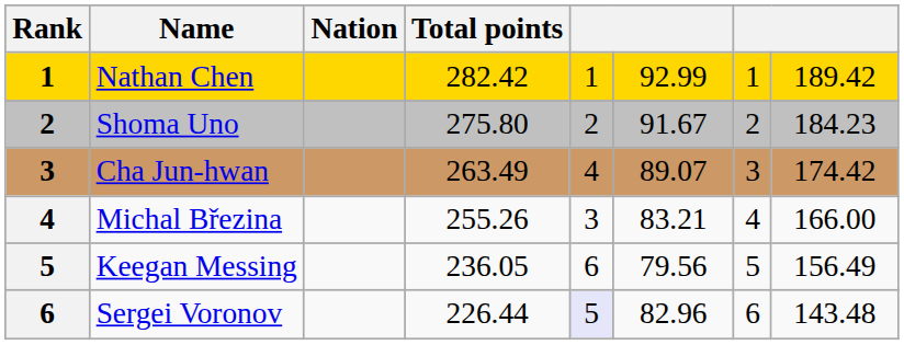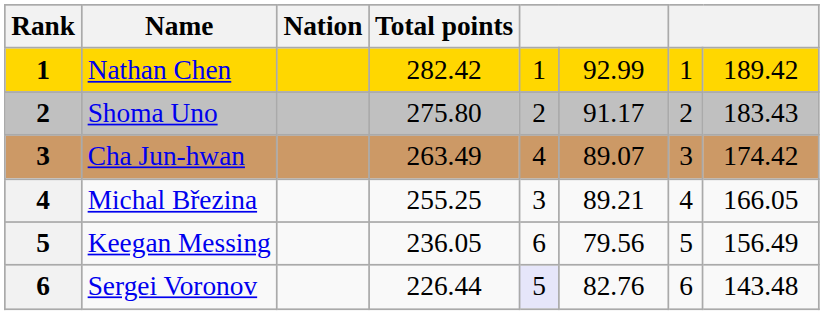Shoma Uno | column 6: 91.67 -> 91.17
Shoma Uno | column 8: 184.23 -> 183.43
Michal Březina | Total points: 255.26 -> 255.25
Michal Březina | column 6: 83.21 -> 89.21
Michal Březina | column 8: 166.00 -> 166.05
Sergei Voronov | column 6: 82.96 -> 82.76
